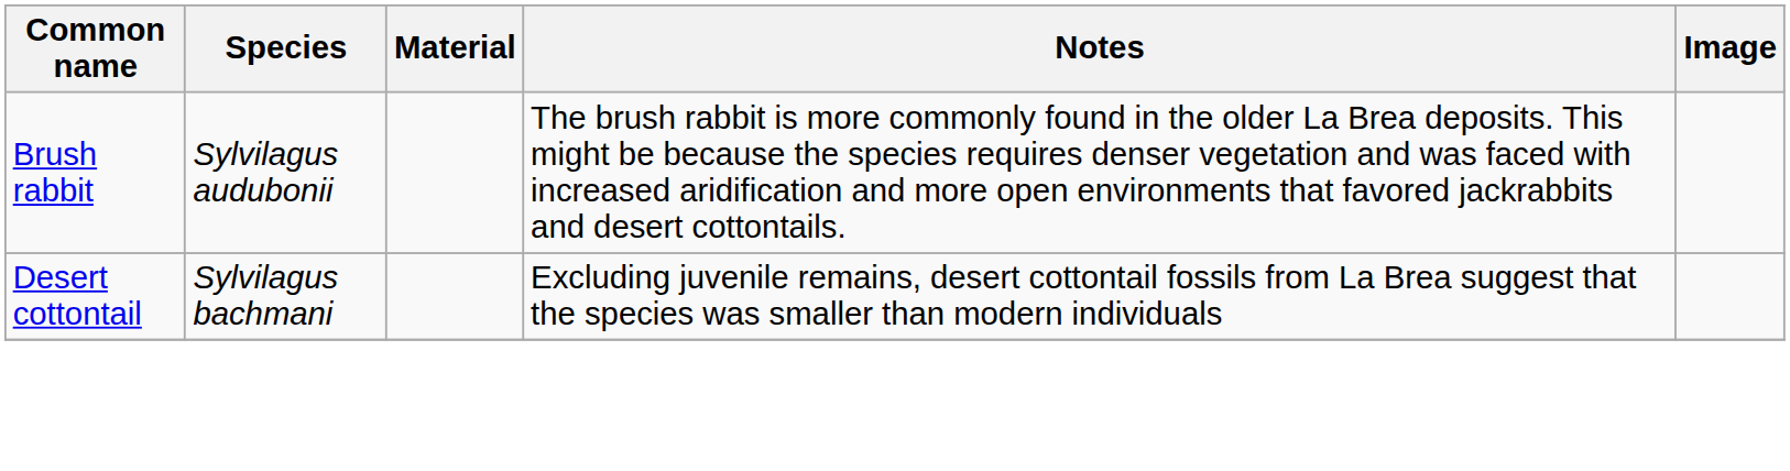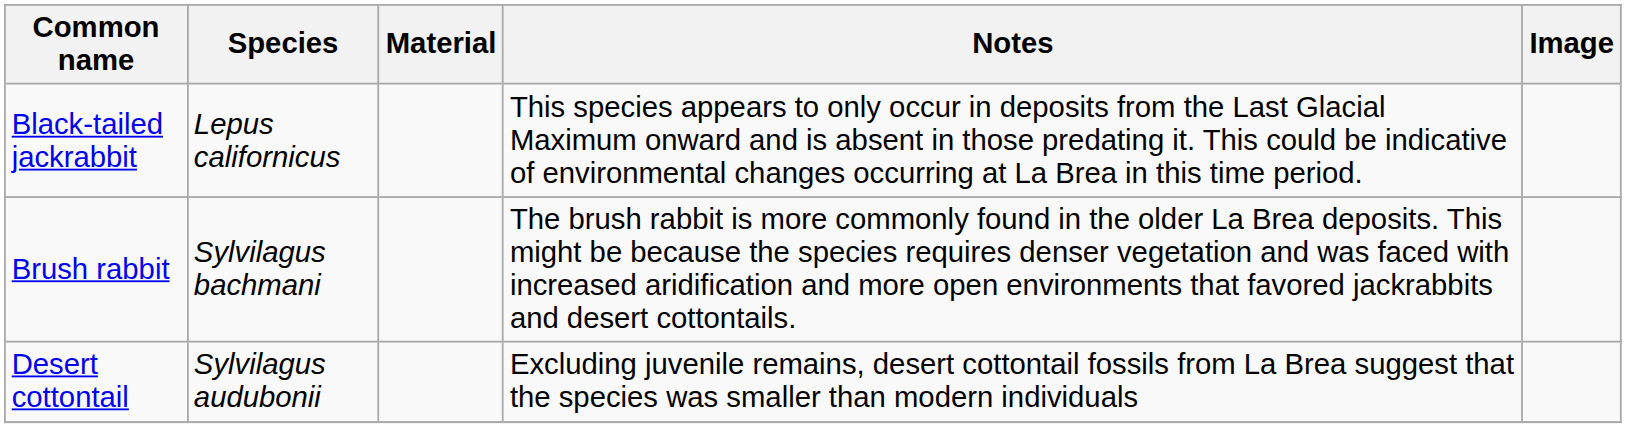+ row: Black-tailed jackrabbit | Lepus californicus | This species appears to only occur in deposits from the Last Glacial Maximum onward and is absent in those predating it. This could be indicative of environmental changes occurring at La Brea in this time period.
Brush rabbit | Species: Sylvilagus audubonii -> Sylvilagus bachmani
Desert cottontail | Species: Sylvilagus bachmani -> Sylvilagus audubonii
